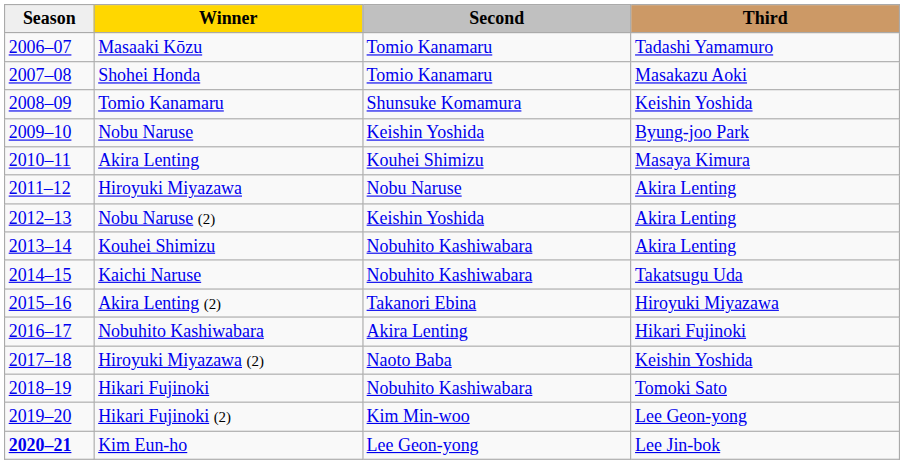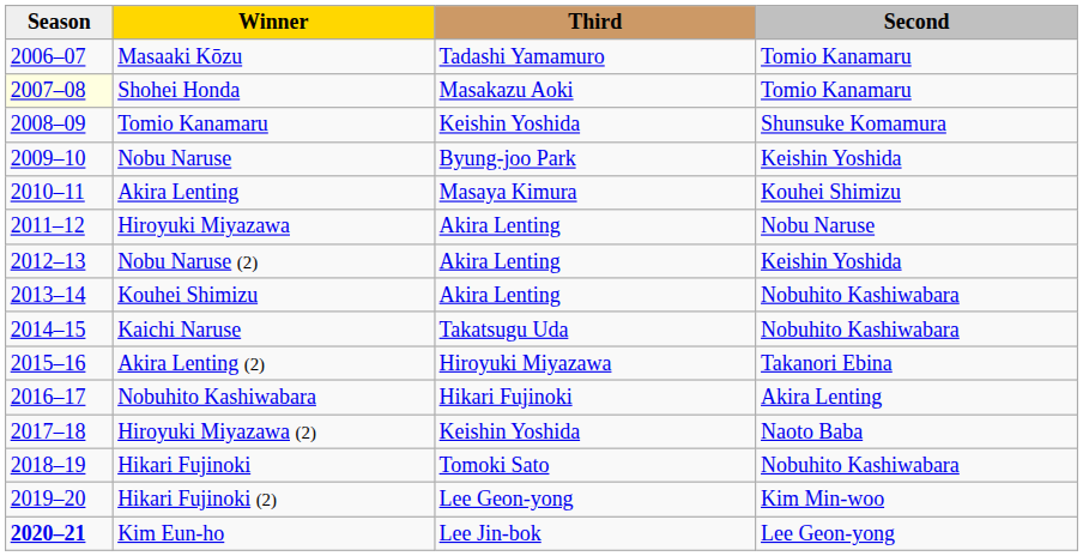columns swapped: Second <-> Third
Shohei Honda | Season: no background -> lightyellow background
